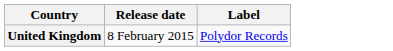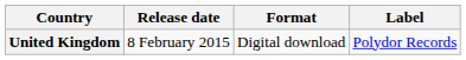+ column: Format | Digital download
